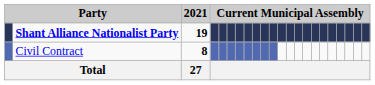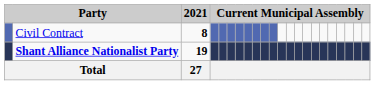rows swapped: Shant Alliance Nationalist Party <-> Civil Contract
